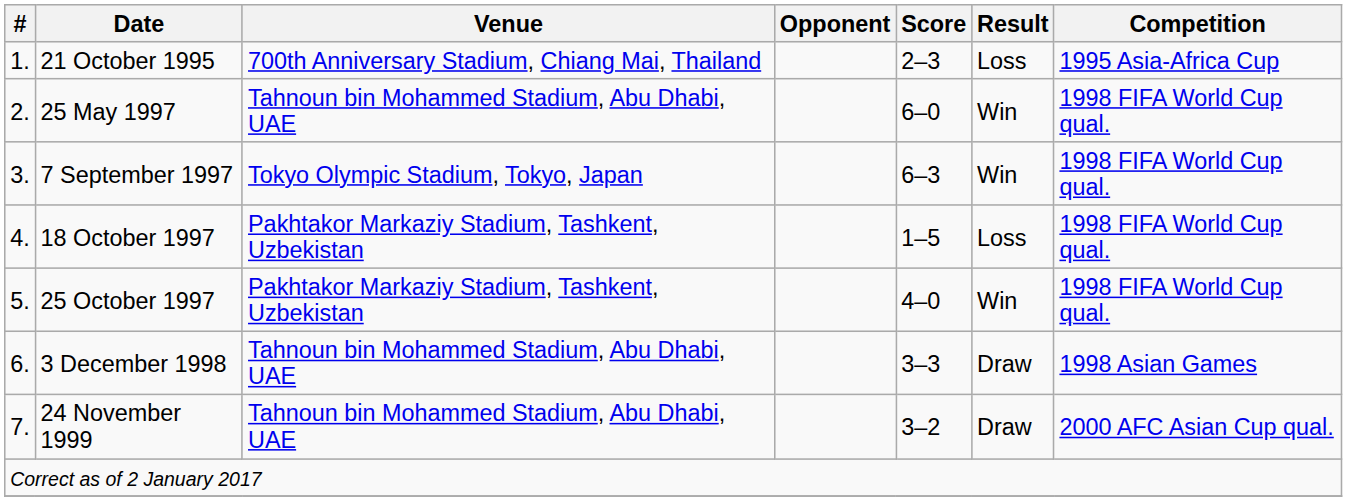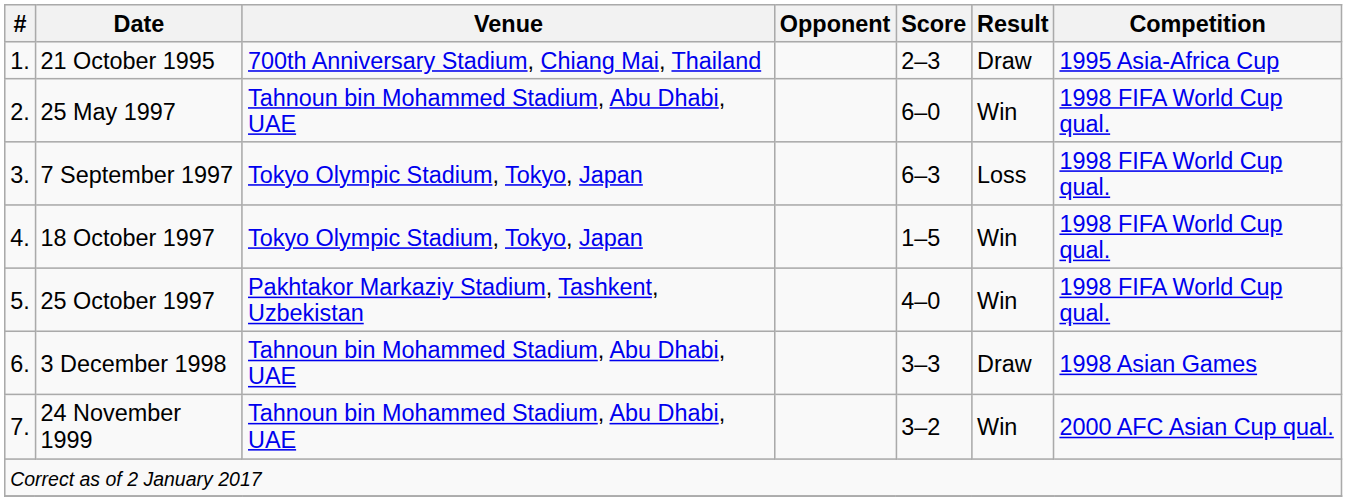21 October 1995 | Result: Loss -> Draw
7 September 1997 | Result: Win -> Loss
18 October 1997 | Venue: Pakhtakor Markaziy Stadium, Tashkent, Uzbekistan -> Tokyo Olympic Stadium, Tokyo, Japan
18 October 1997 | Result: Loss -> Win
24 November 1999 | Result: Draw -> Win
